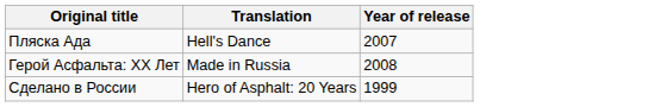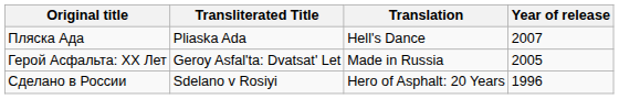+ column: Transliterated Title | Pliaska Ada | Geroy Asfal'ta: Dvatsat' Let | Sdelano v Rosiyi
Герой Асфальта: ХХ Лет | Year of release: 2008 -> 2005
Сделано в России | Year of release: 1999 -> 1996
